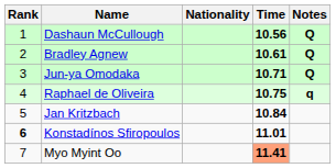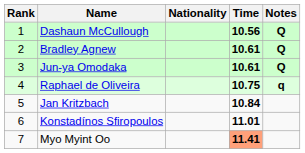Jun-ya Omodaka | Time: 10.71 -> 10.61
Konstadínos Sfiropoulos | Rank: bold -> normal
